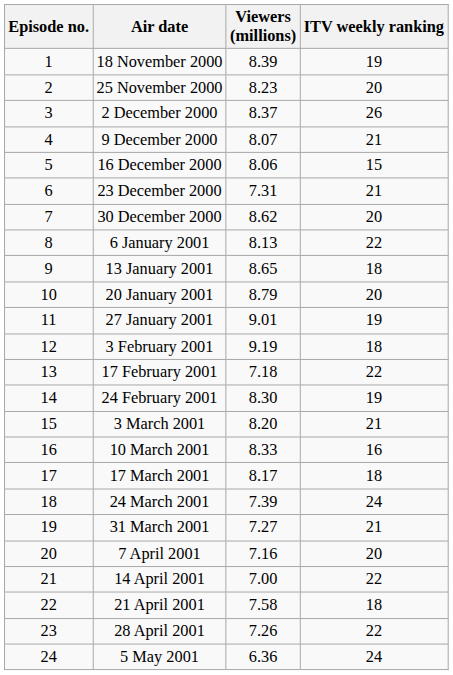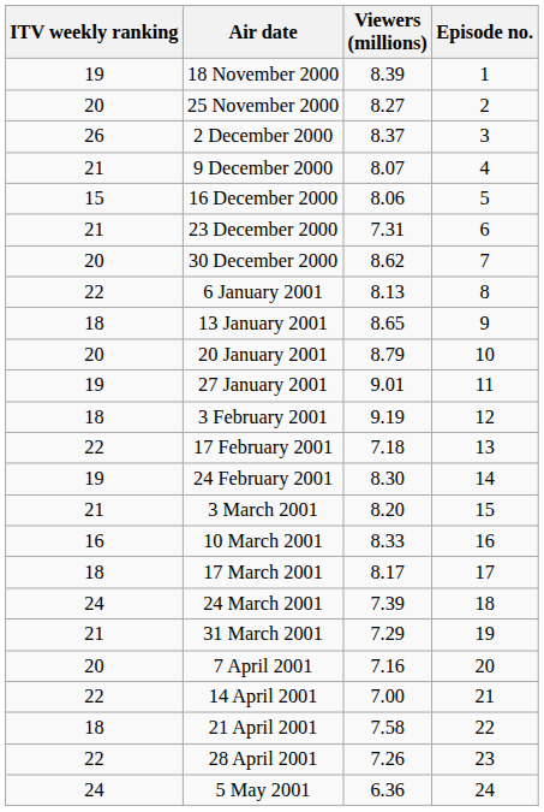columns swapped: Episode no. <-> ITV weekly ranking
25 November 2000 | Viewers (millions): 8.23 -> 8.27
31 March 2001 | Viewers (millions): 7.27 -> 7.29
